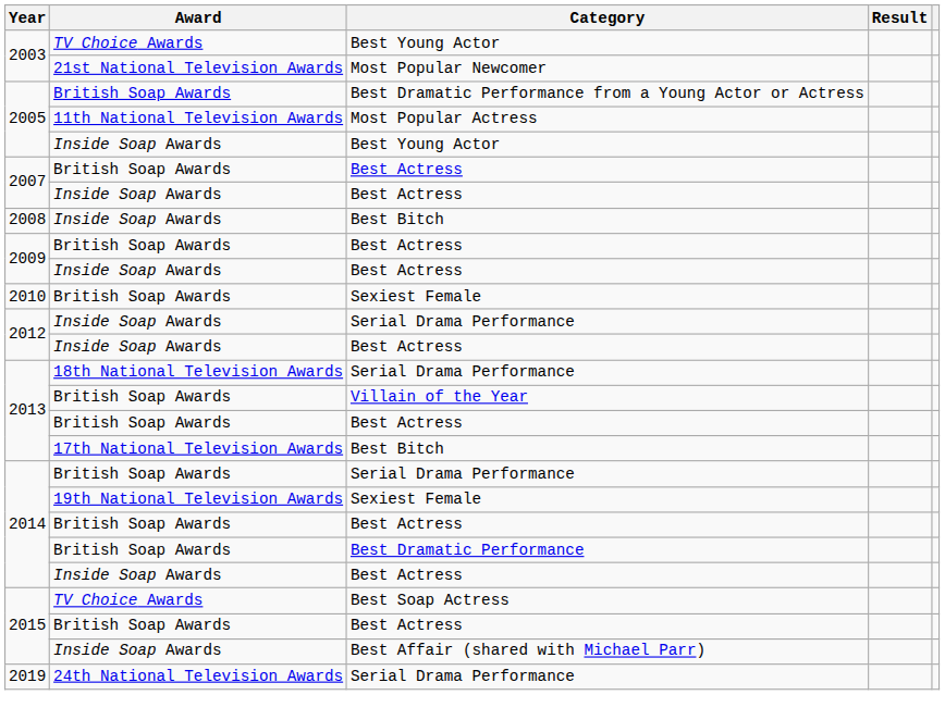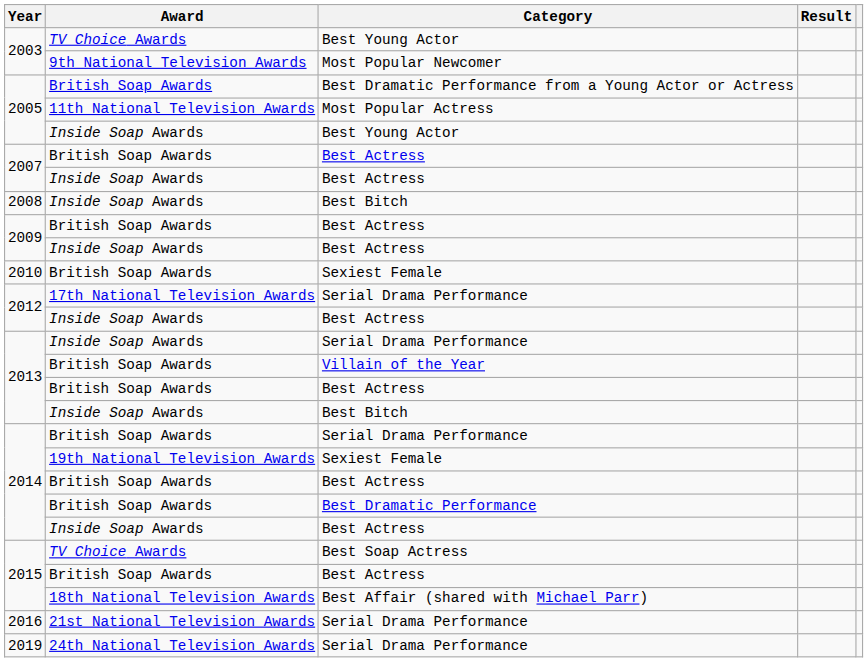2003 / Most Popular Newcomer | Award: 21st National Television Awards -> 9th National Television Awards
2012 / Serial Drama Performance | Award: Inside Soap Awards -> 17th National Television Awards
2013 / Serial Drama Performance | Award: 18th National Television Awards -> Inside Soap Awards
2013 / Best Bitch | Award: 17th National Television Awards -> Inside Soap Awards
2015 / Best Affair (shared with Michael Parr) | Award: Inside Soap Awards -> 18th National Television Awards
+ row: 2016 | 21st National Television Awards | Serial Drama Performance
